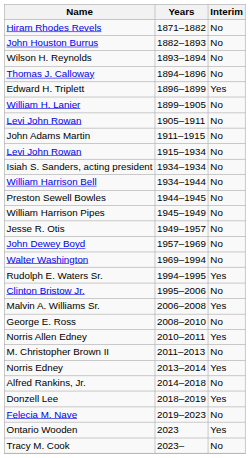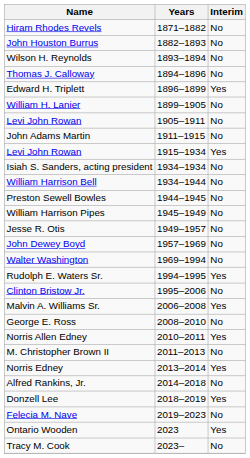Levi John Rowan / 1915–1934 | Interim: No -> Yes
